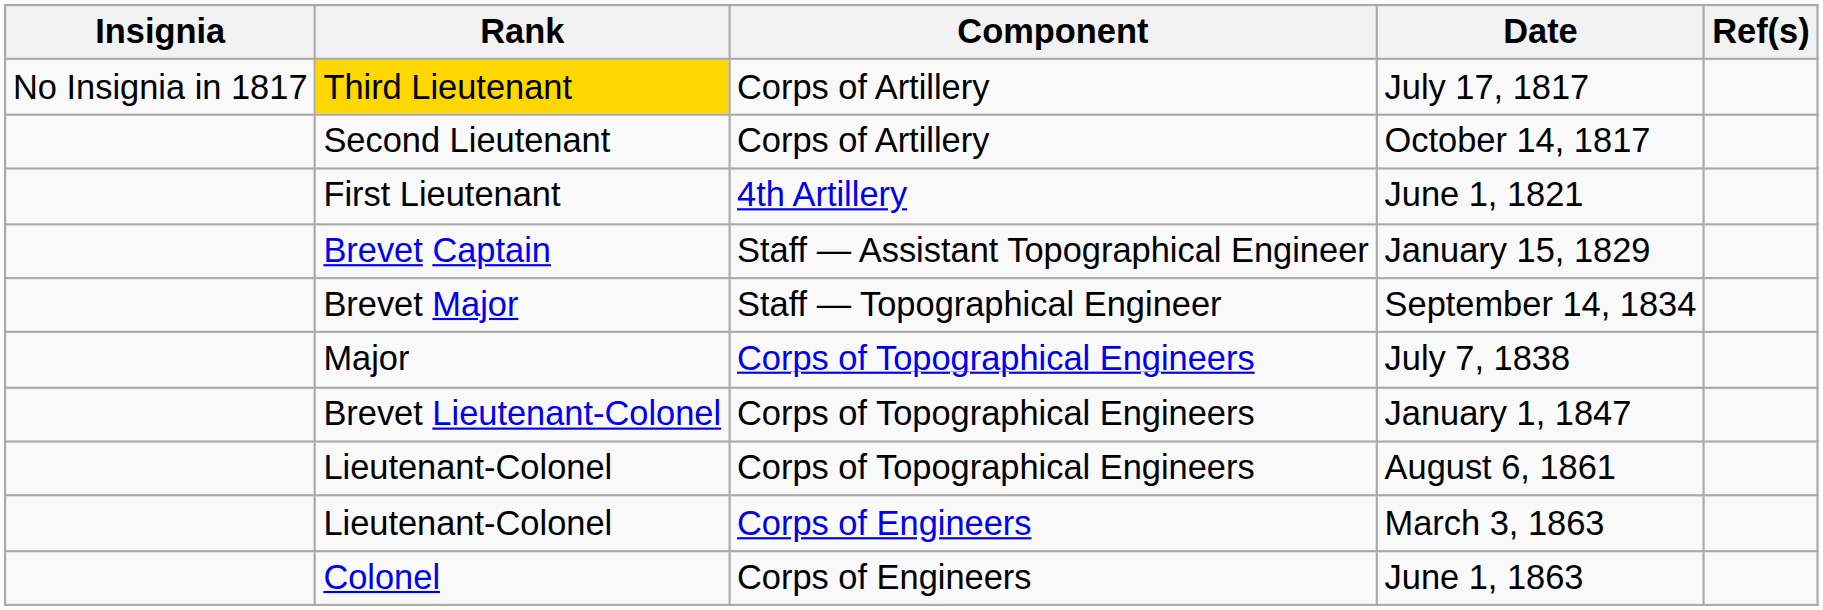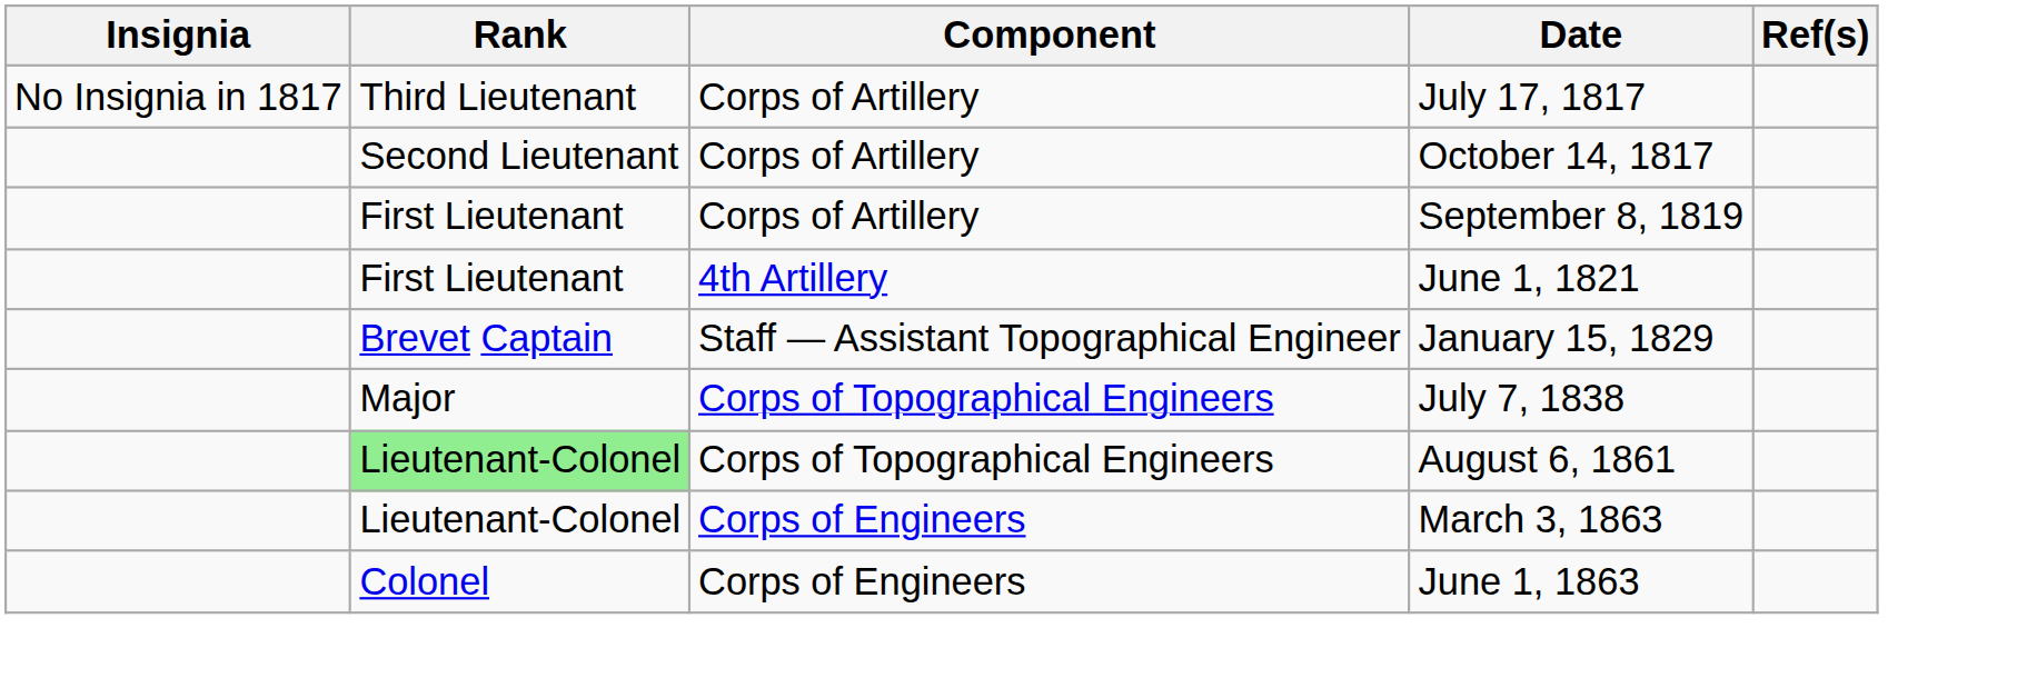July 17, 1817 | Rank: gold background -> no background
+ row: First Lieutenant | Corps of Artillery | September 8, 1819
- row: Brevet Major | Staff — Topographical Engineer | September 14, 1834
- row: Brevet Lieutenant‑Colonel | Corps of Topographical Engineers | January 1, 1847
August 6, 1861 | Rank: no background -> lightgreen background
